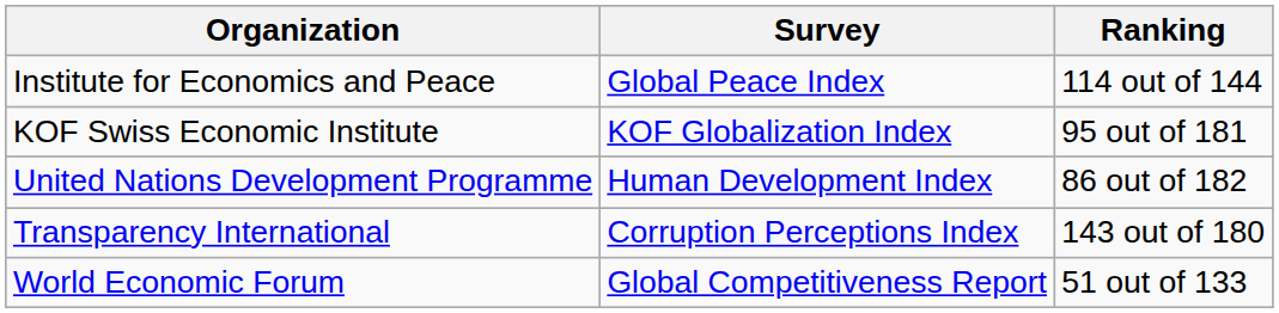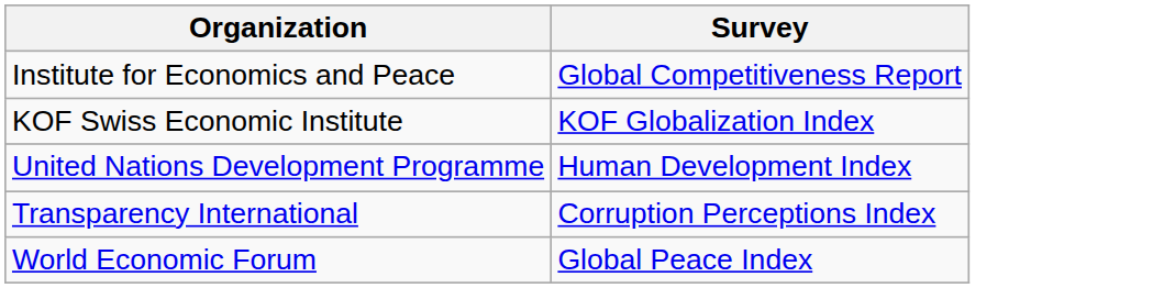- column: Ranking | 114 out of 144 | 95 out of 181 | 86 out of 182 | 143 out of 180 | 51 out of 133
Institute for Economics and Peace | Survey: Global Peace Index -> Global Competitiveness Report
World Economic Forum | Survey: Global Competitiveness Report -> Global Peace Index
